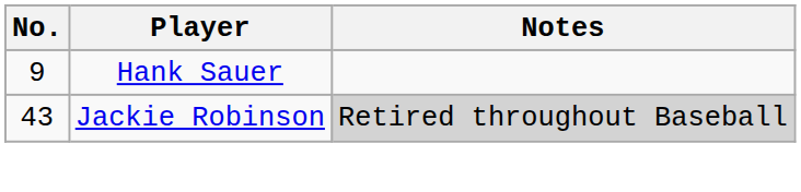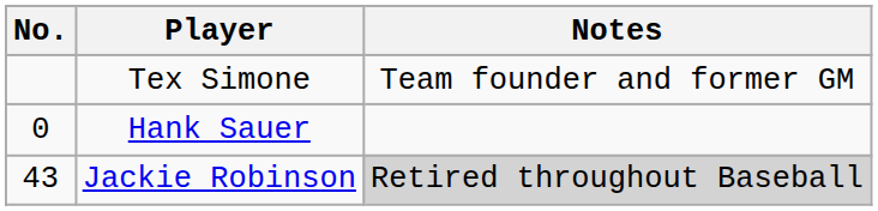+ row: Tex Simone | Team founder and former GM
Hank Sauer | No.: 9 -> 0
